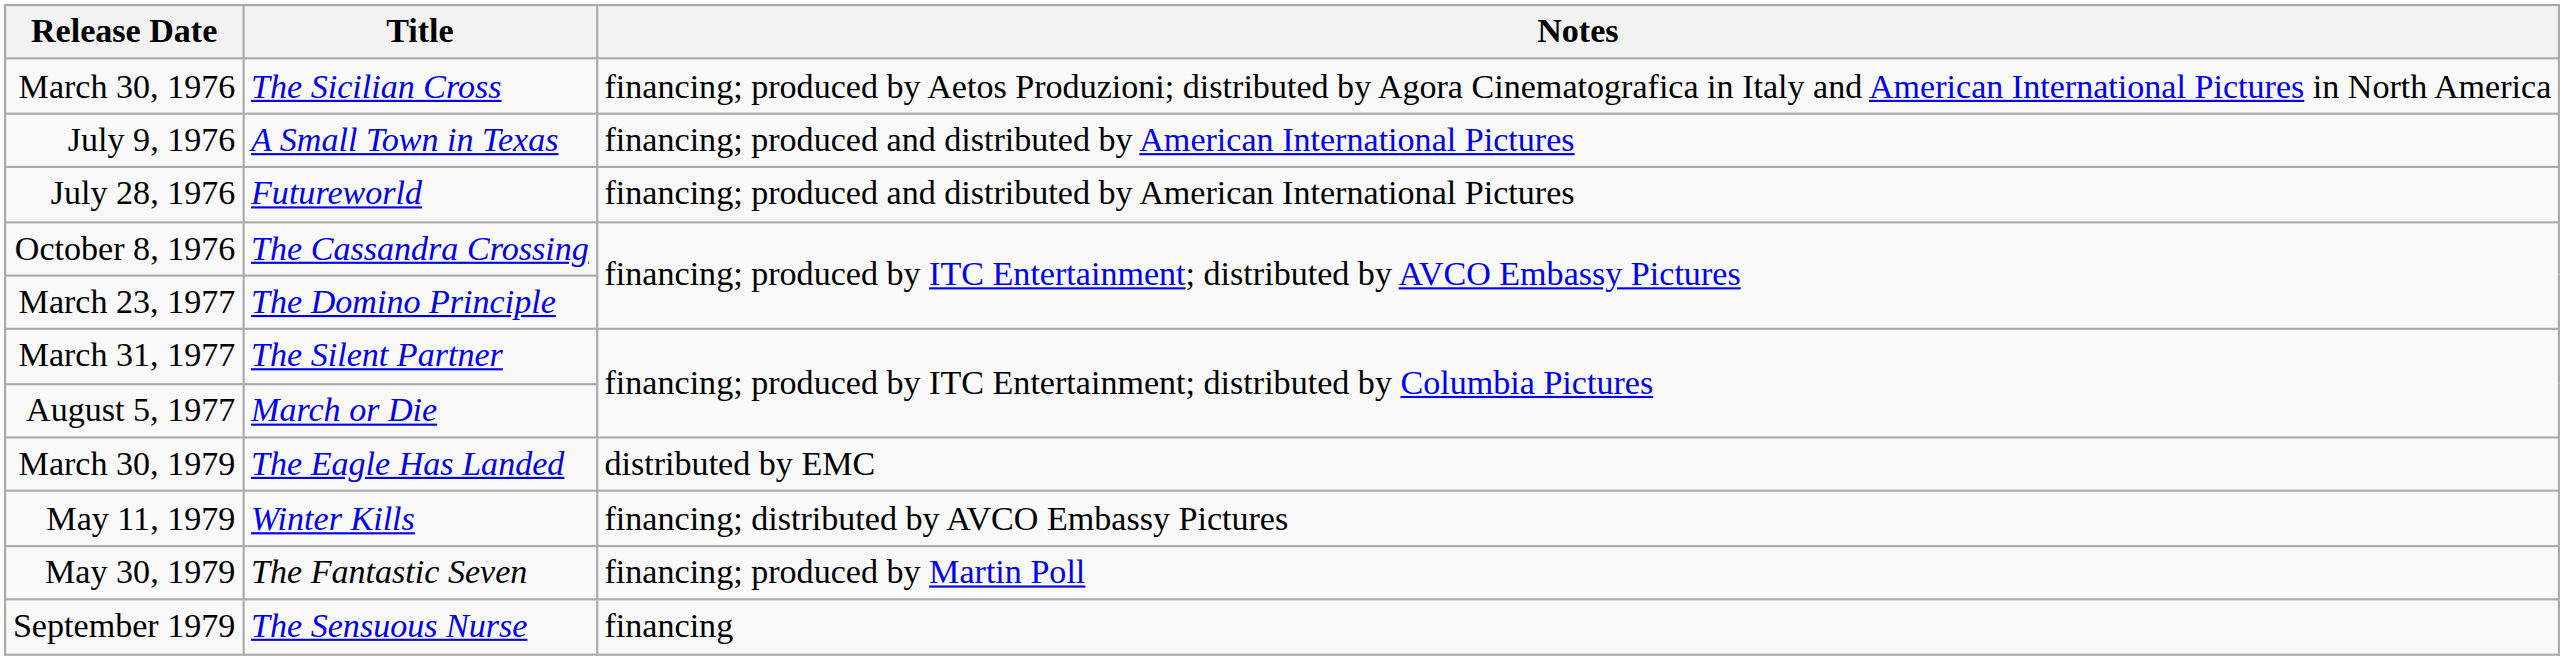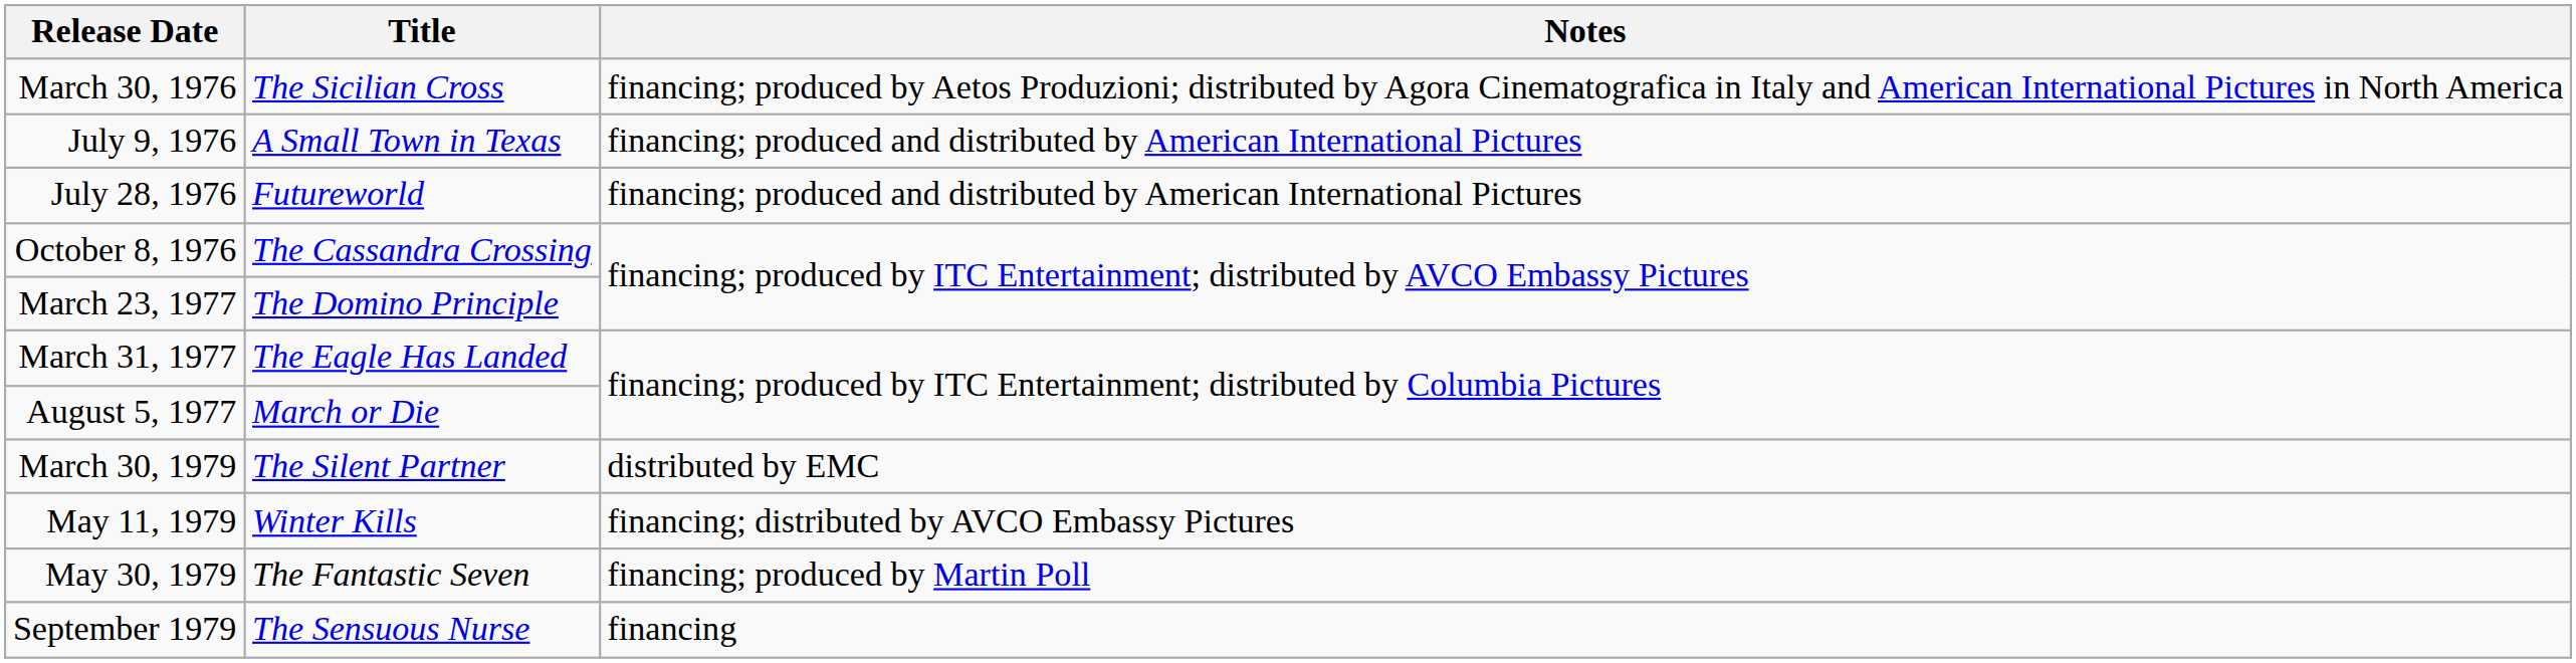March 31, 1977 | Title: The Silent Partner -> The Eagle Has Landed
March 30, 1979 | Title: The Eagle Has Landed -> The Silent Partner
